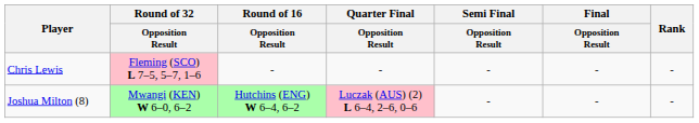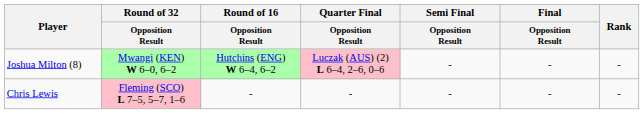rows swapped: Joshua Milton (8) <-> Chris Lewis
